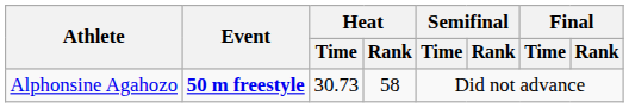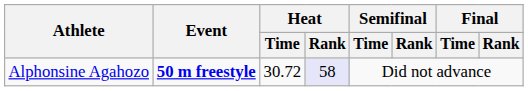Alphonsine Agahozo | Heat / Time: 30.73 -> 30.72
Alphonsine Agahozo | Heat / Rank: no background -> lavender background
